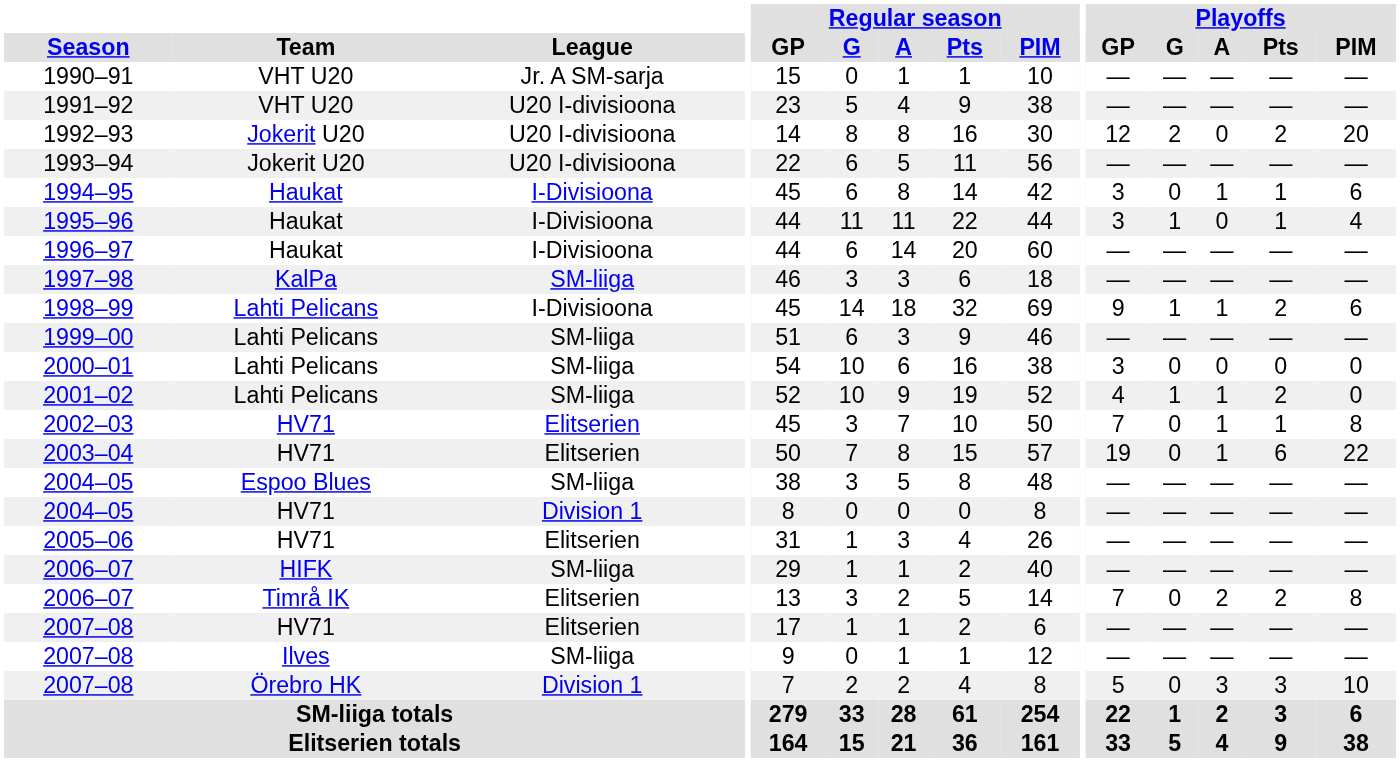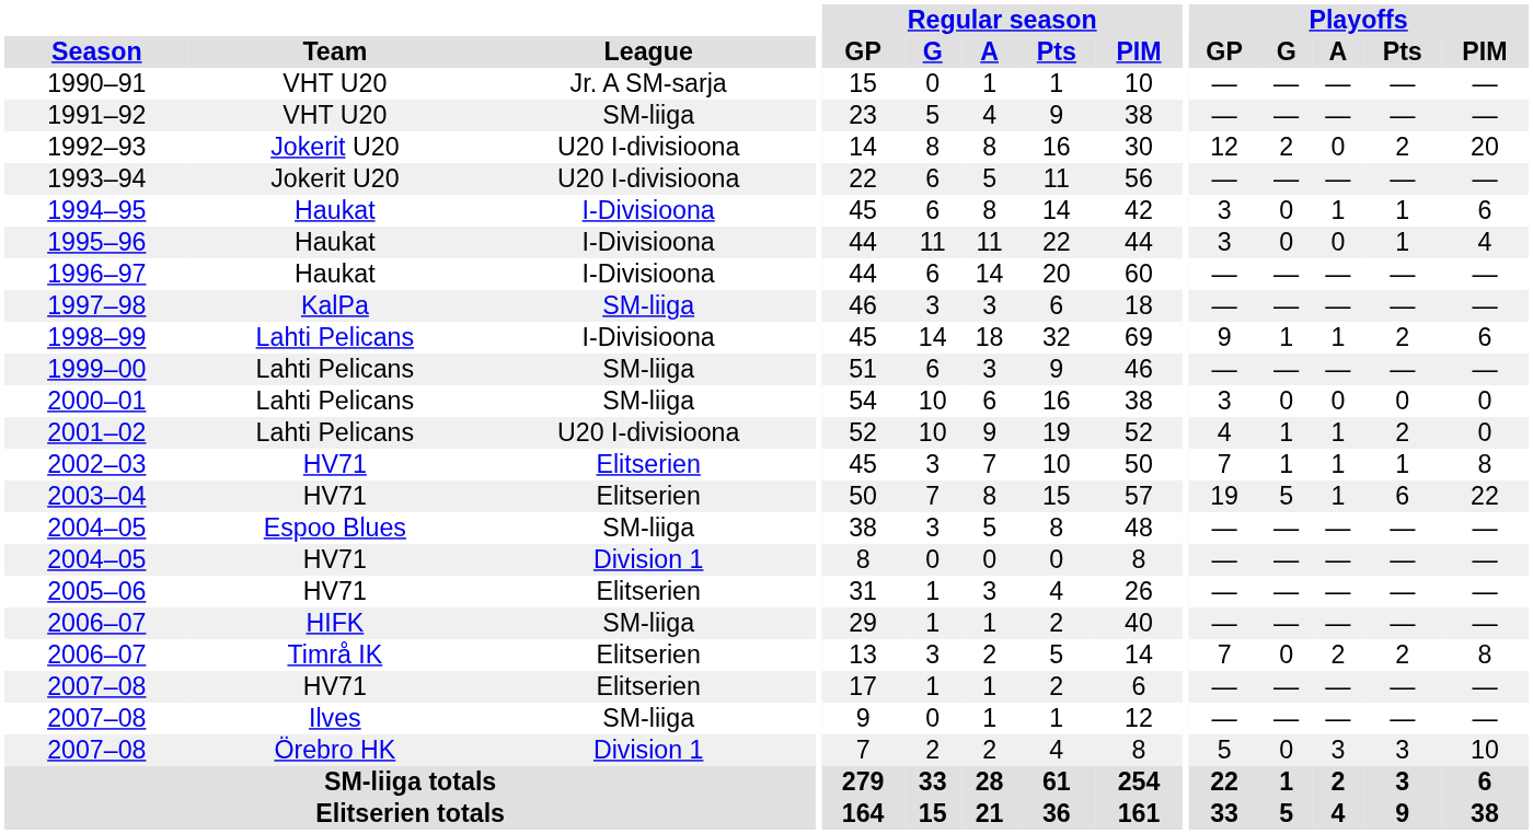1991–92 | League: U20 I-divisioona -> SM-liiga
1995–96 | Playoffs / G: 1 -> 0
2001–02 | League: SM-liiga -> U20 I-divisioona
2002–03 | Playoffs / G: 0 -> 1
2003–04 | Playoffs / G: 0 -> 5
